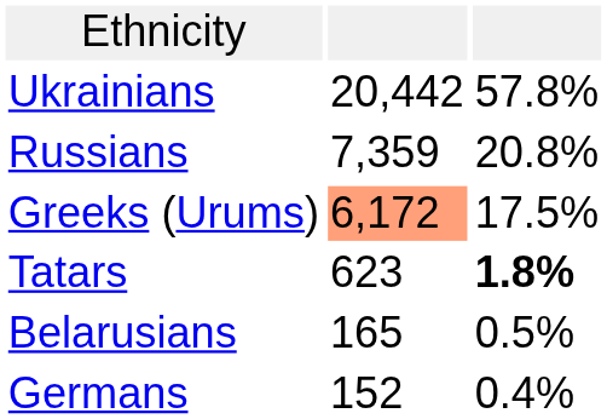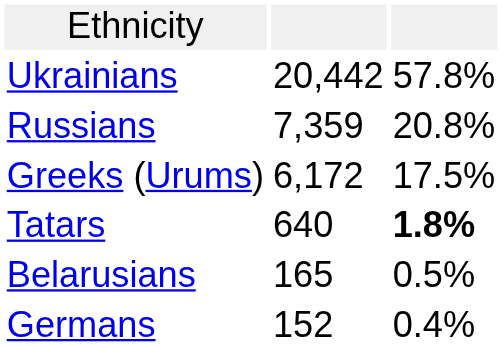Greeks (Urums) | column 2: lightsalmon background -> no background
Tatars | column 2: 623 -> 640
